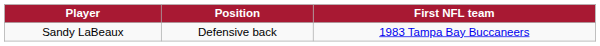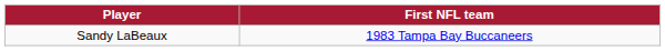- column: Position | Defensive back
